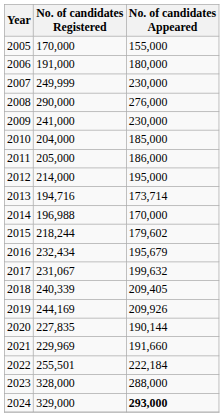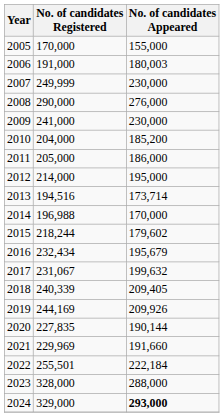2006 | No. of candidates Appeared: 180,000 -> 180,003
2010 | No. of candidates Appeared: 185,000 -> 185,200
2013 | No. of candidates Registered: 194,716 -> 194,516
